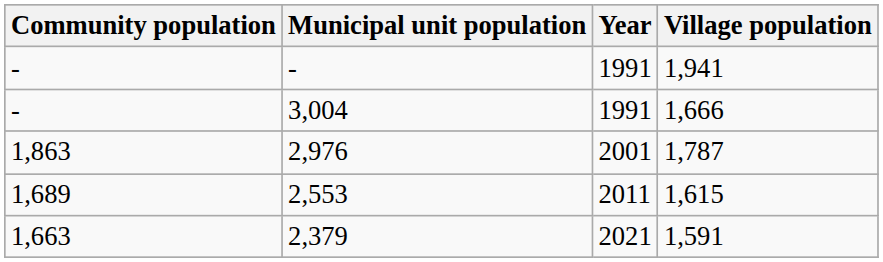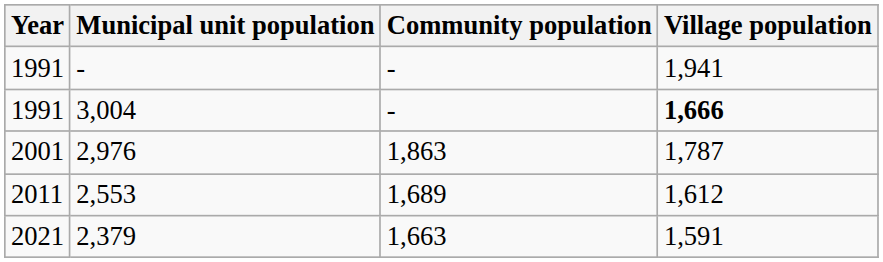columns swapped: Year <-> Community population
3,004 | Village population: normal -> bold
2,553 | Village population: 1,615 -> 1,612
